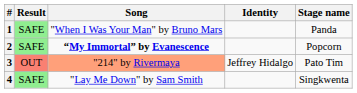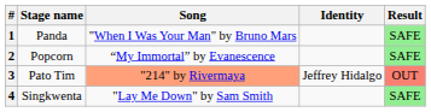columns swapped: Stage name <-> Result
2 | Song: bold -> normal
